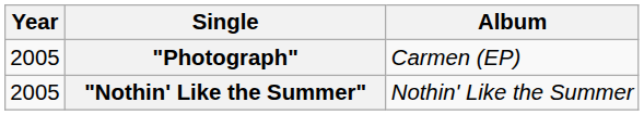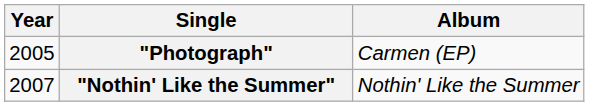"Nothin' Like the Summer" | Year: 2005 -> 2007
